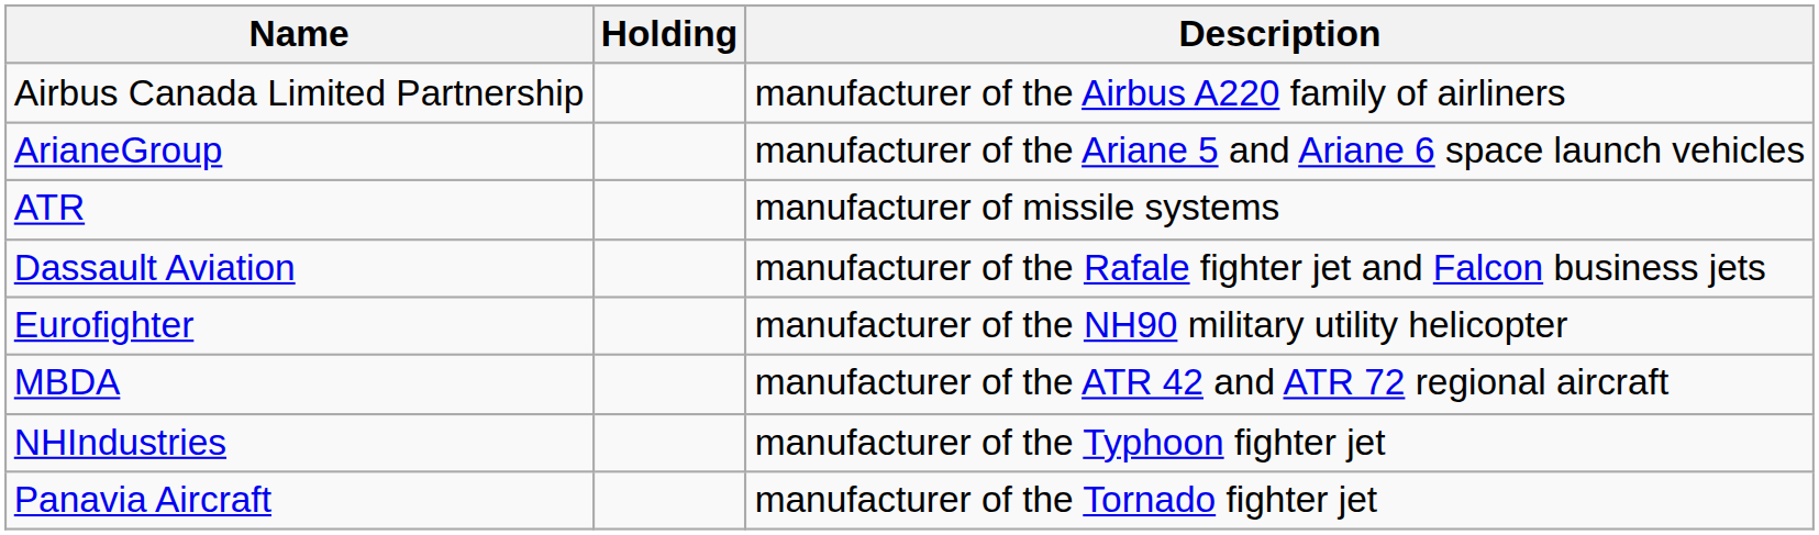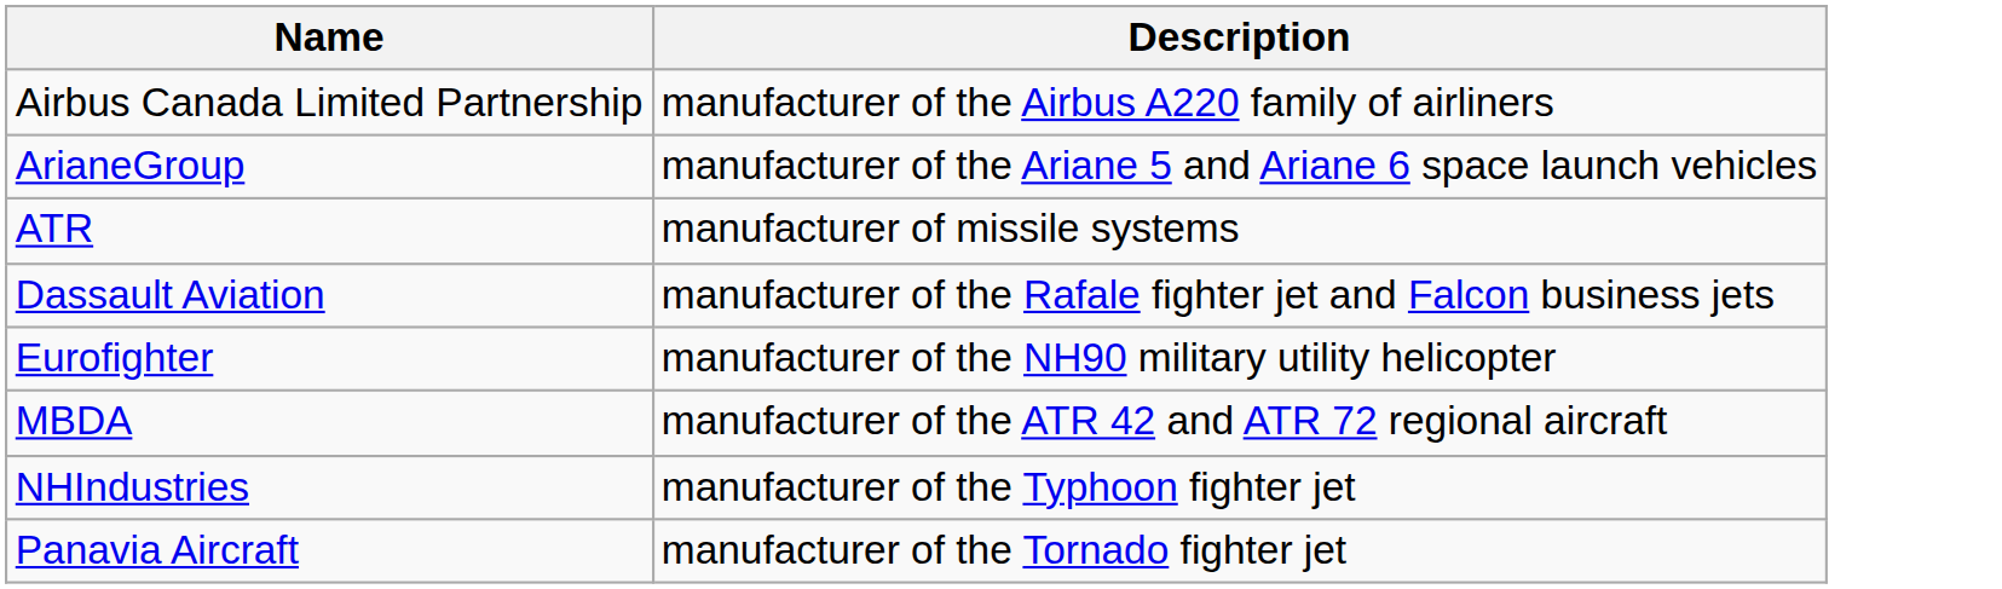- column: Holding
